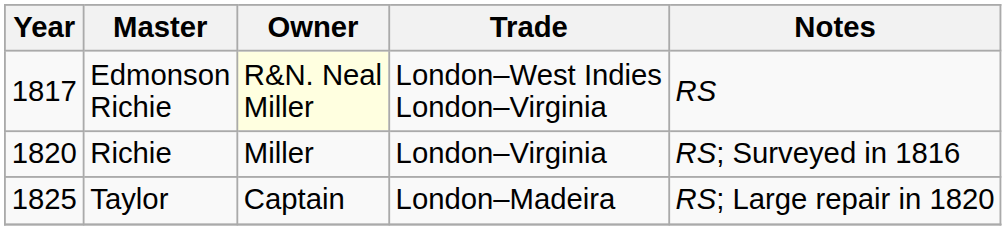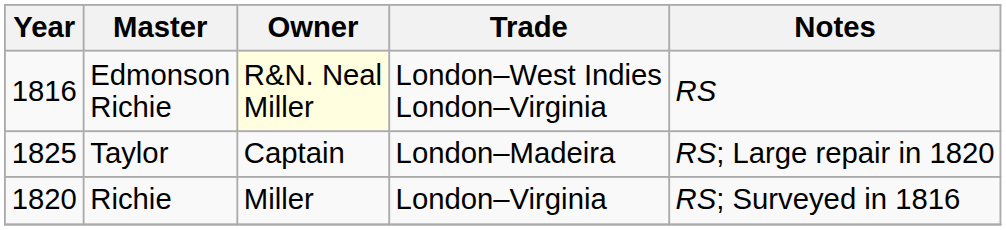Edmonson Richie | Year: 1817 -> 1816
rows swapped: Richie <-> Taylor
